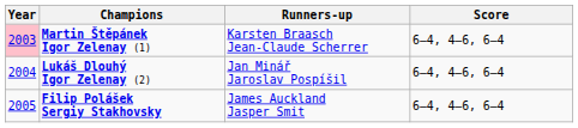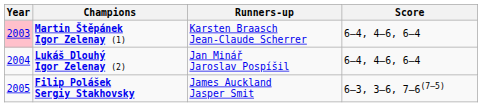Filip Polášek Sergiy Stakhovsky | Score: 6–4, 4–6, 6–4 -> 6–3, 3–6, 7–6(7–5)
